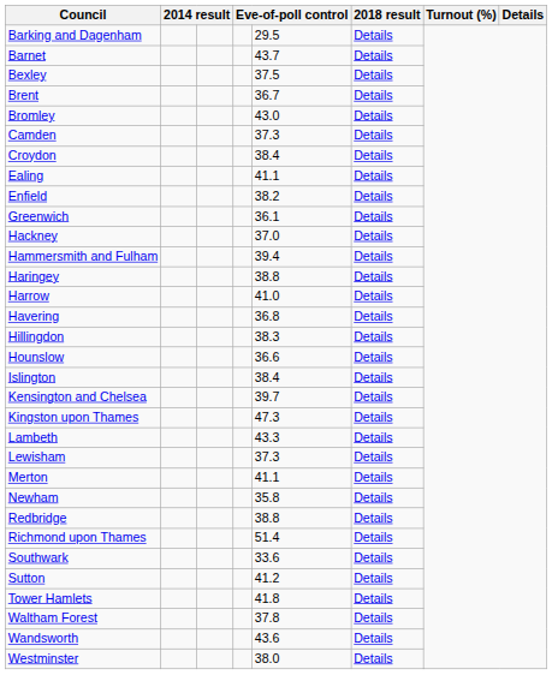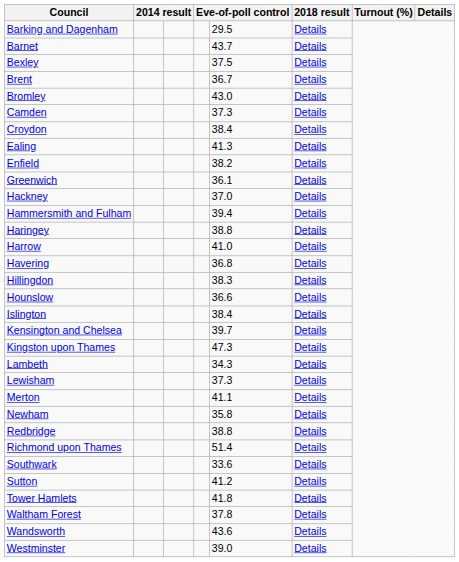Ealing | column 5: 41.1 -> 41.3
Lambeth | column 5: 43.3 -> 34.3
Westminster | column 5: 38.0 -> 39.0
